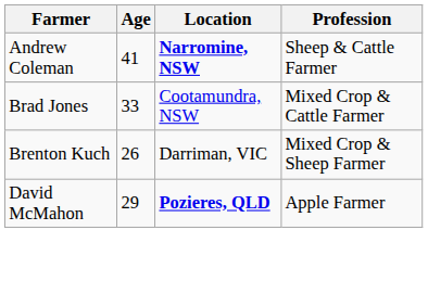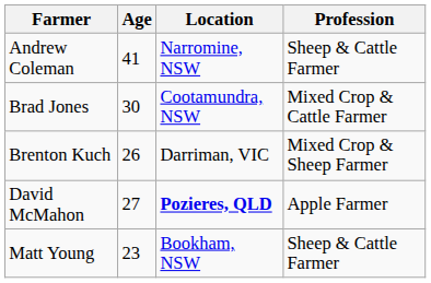Andrew Coleman | Location: bold -> normal
Brad Jones | Age: 33 -> 30
David McMahon | Age: 29 -> 27
+ row: Matt Young | 23 | Bookham, NSW | Sheep & Cattle Farmer
